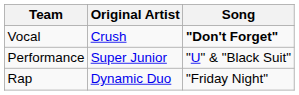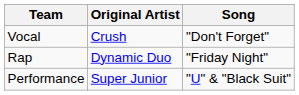Vocal | Song: bold -> normal
rows swapped: Rap <-> Performance
